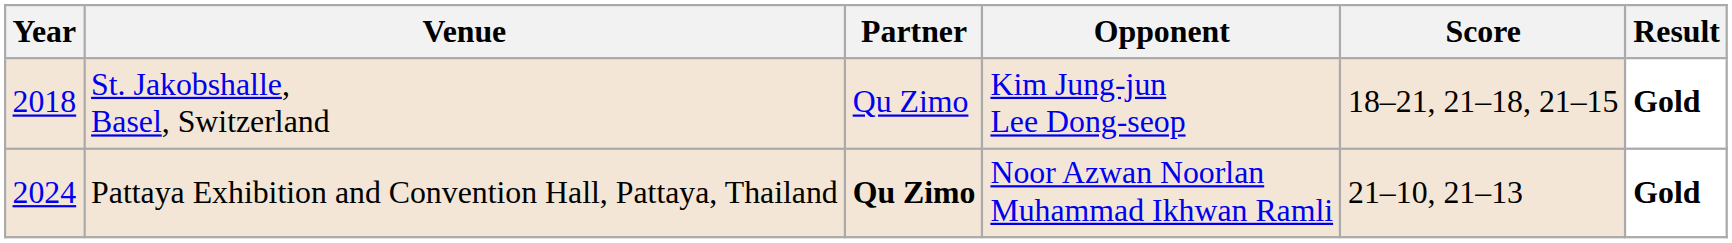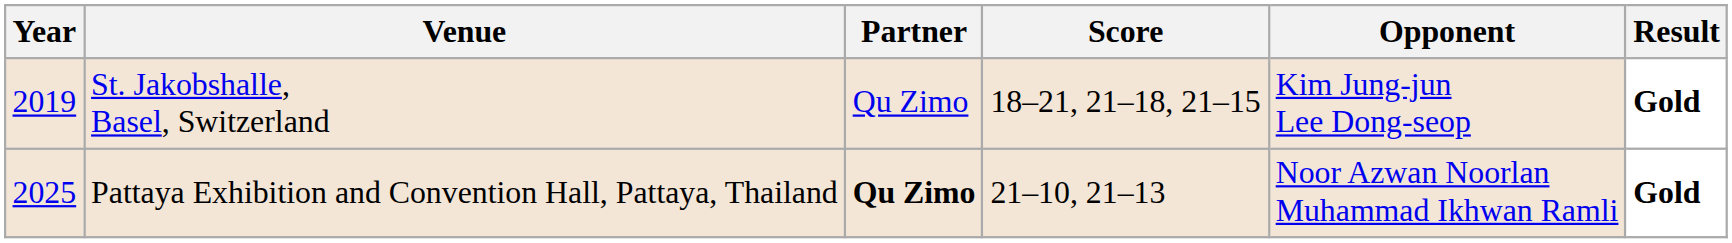columns swapped: Opponent <-> Score
St. Jakobshalle, Basel, Switzerland | Year: 2018 -> 2019
Pattaya Exhibition and Convention Hall, Pattaya, Thailand | Year: 2024 -> 2025
